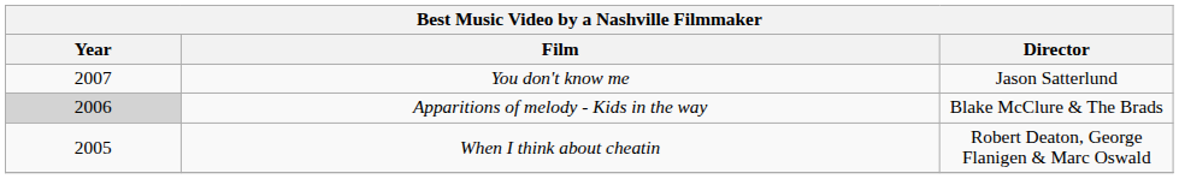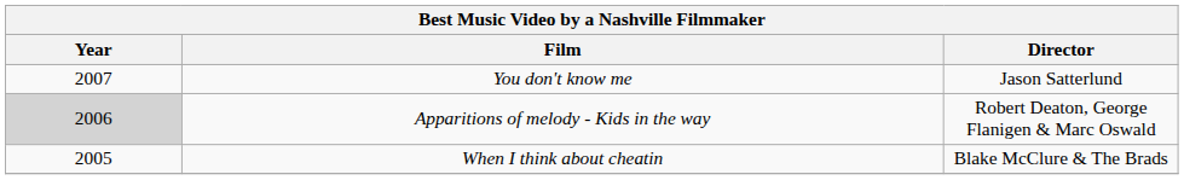Apparitions of melody - Kids in the way | Director: Blake McClure & The Brads -> Robert Deaton, George Flanigen & Marc Oswald
When I think about cheatin | Director: Robert Deaton, George Flanigen & Marc Oswald -> Blake McClure & The Brads
